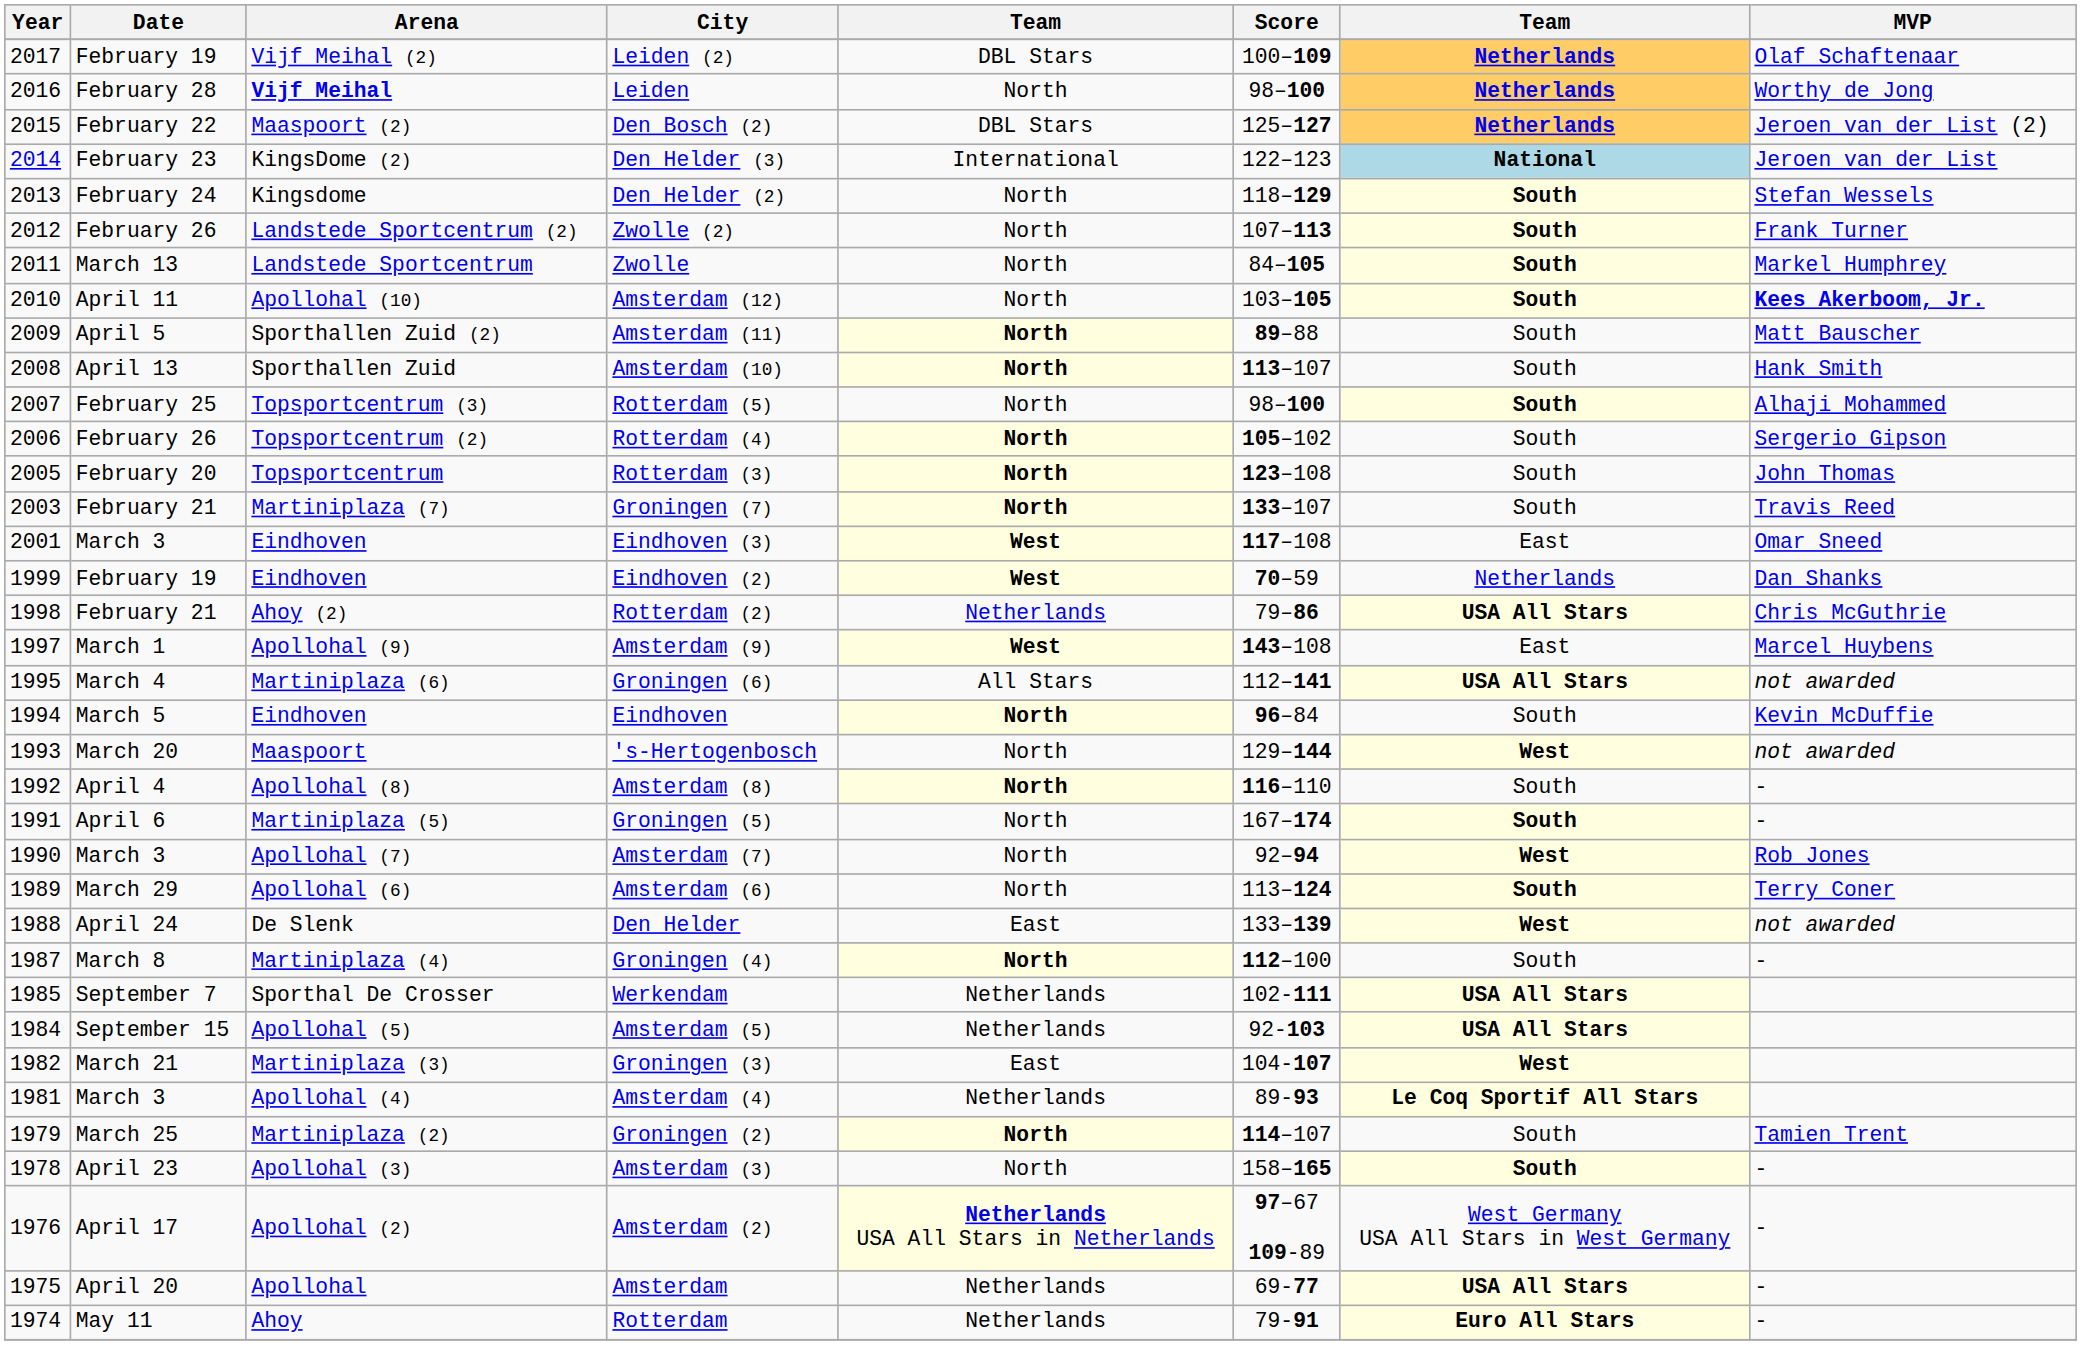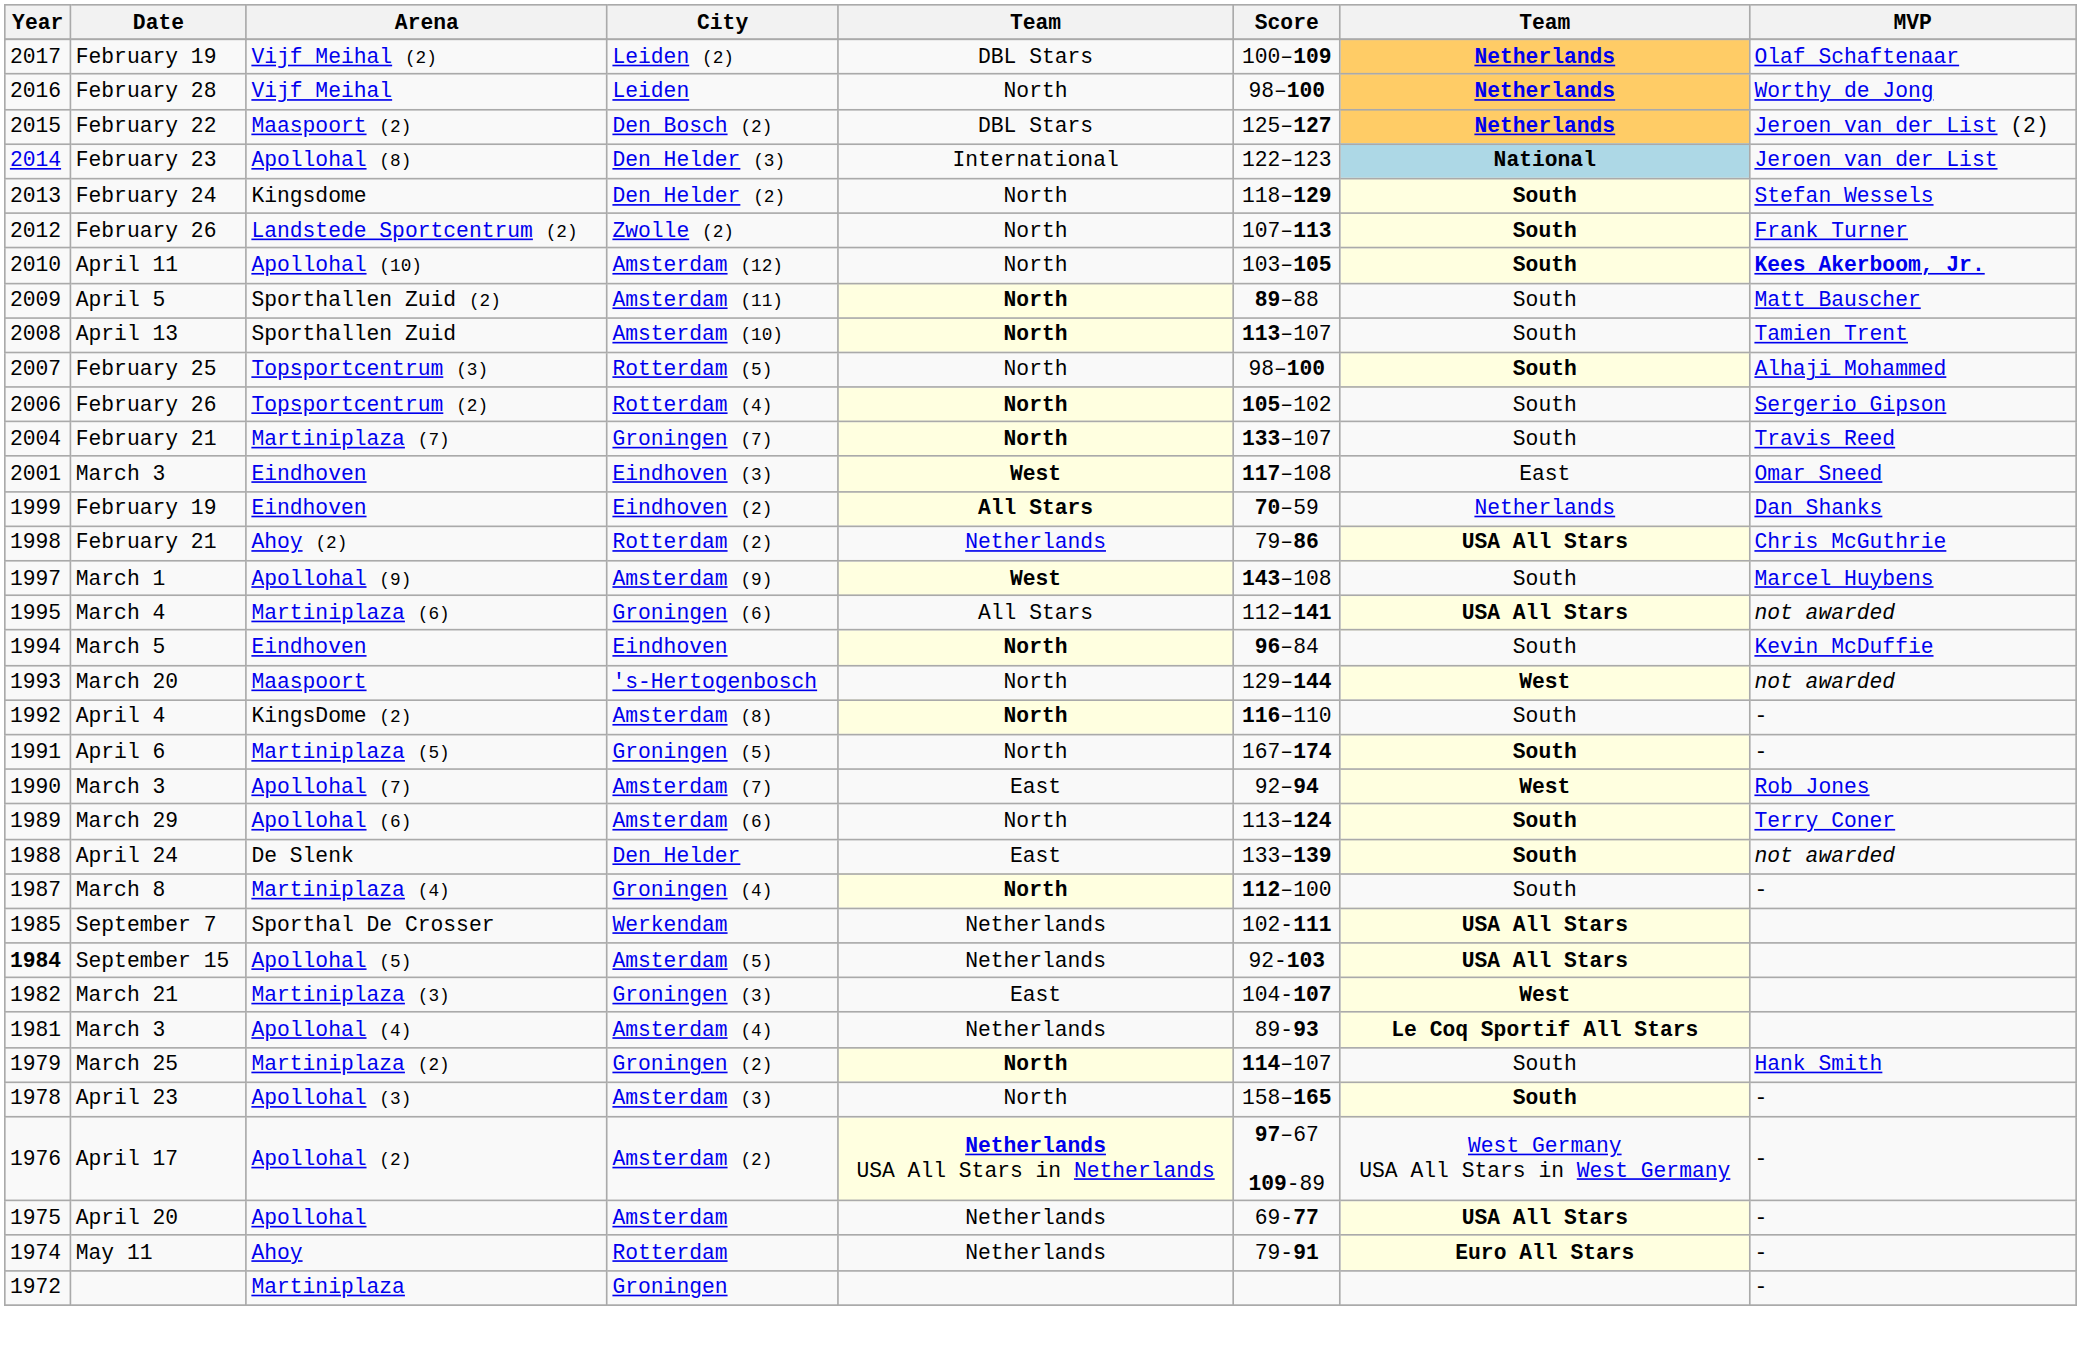Leiden | Arena: bold -> normal
Den Helder (3) | Arena: KingsDome (2) -> Apollohal (8)
- row: 2011 | March 13 | Landstede Sportcentrum | Zwolle | North | 84–105 | South | Markel Humphrey
Amsterdam (10) | MVP: Hank Smith -> Tamien Trent
- row: 2005 | February 20 | Topsportcentrum | Rotterdam (3) | North | 123–108 | South | John Thomas
Groningen (7) | Year: 2003 -> 2004
Eindhoven (2) | column 5: West -> All Stars
Amsterdam (9) | column 7: East -> South
Amsterdam (8) | Arena: Apollohal (8) -> KingsDome (2)
Amsterdam (7) | column 5: North -> East
Den Helder | column 7: West -> South
Amsterdam (5) | Year: normal -> bold
Groningen (2) | MVP: Tamien Trent -> Hank Smith
+ row: 1972 | Martiniplaza | Groningen | -
